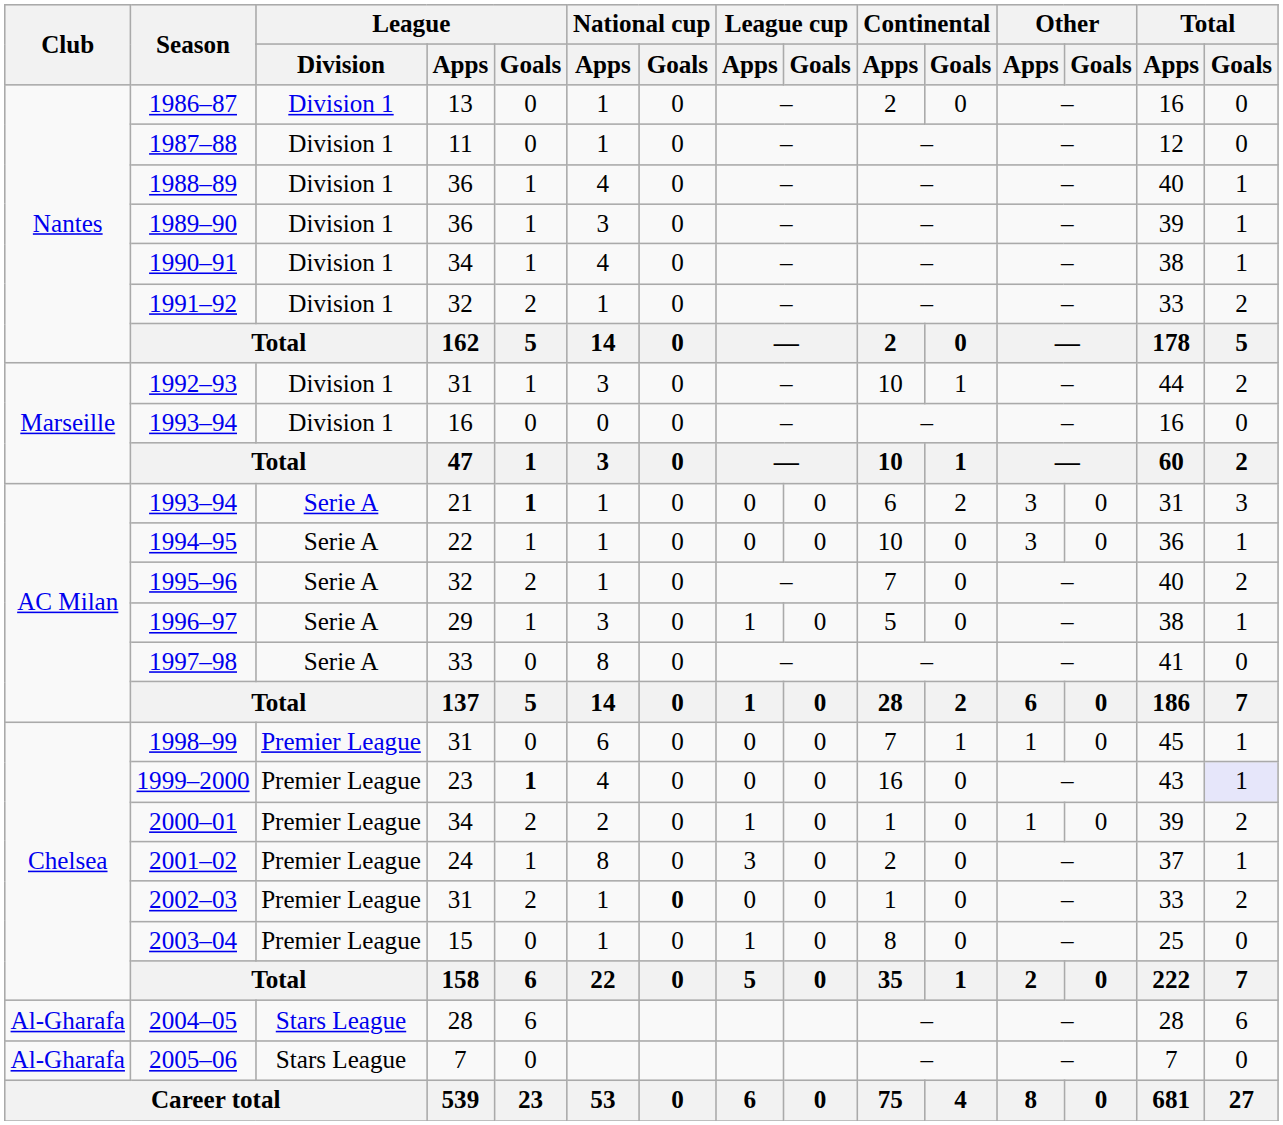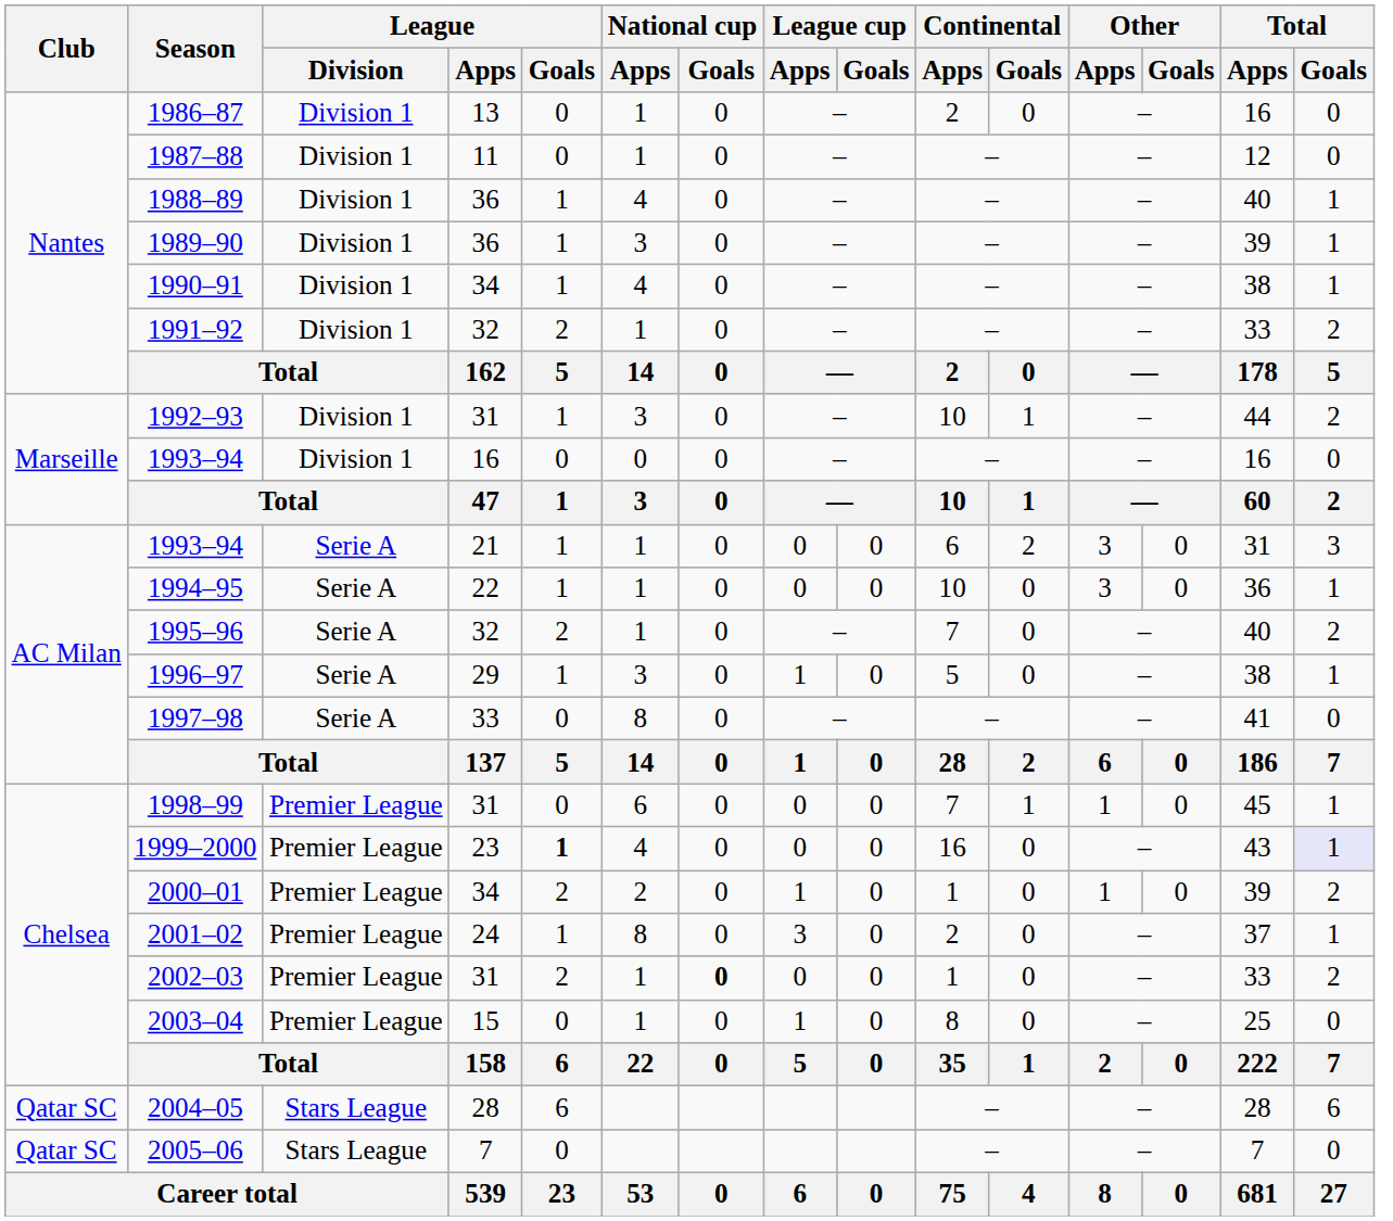1993–94 / 21 | League / Goals: bold -> normal
2004–05 | Club: Al-Gharafa -> Qatar SC
2005–06 | Club: Al-Gharafa -> Qatar SC
